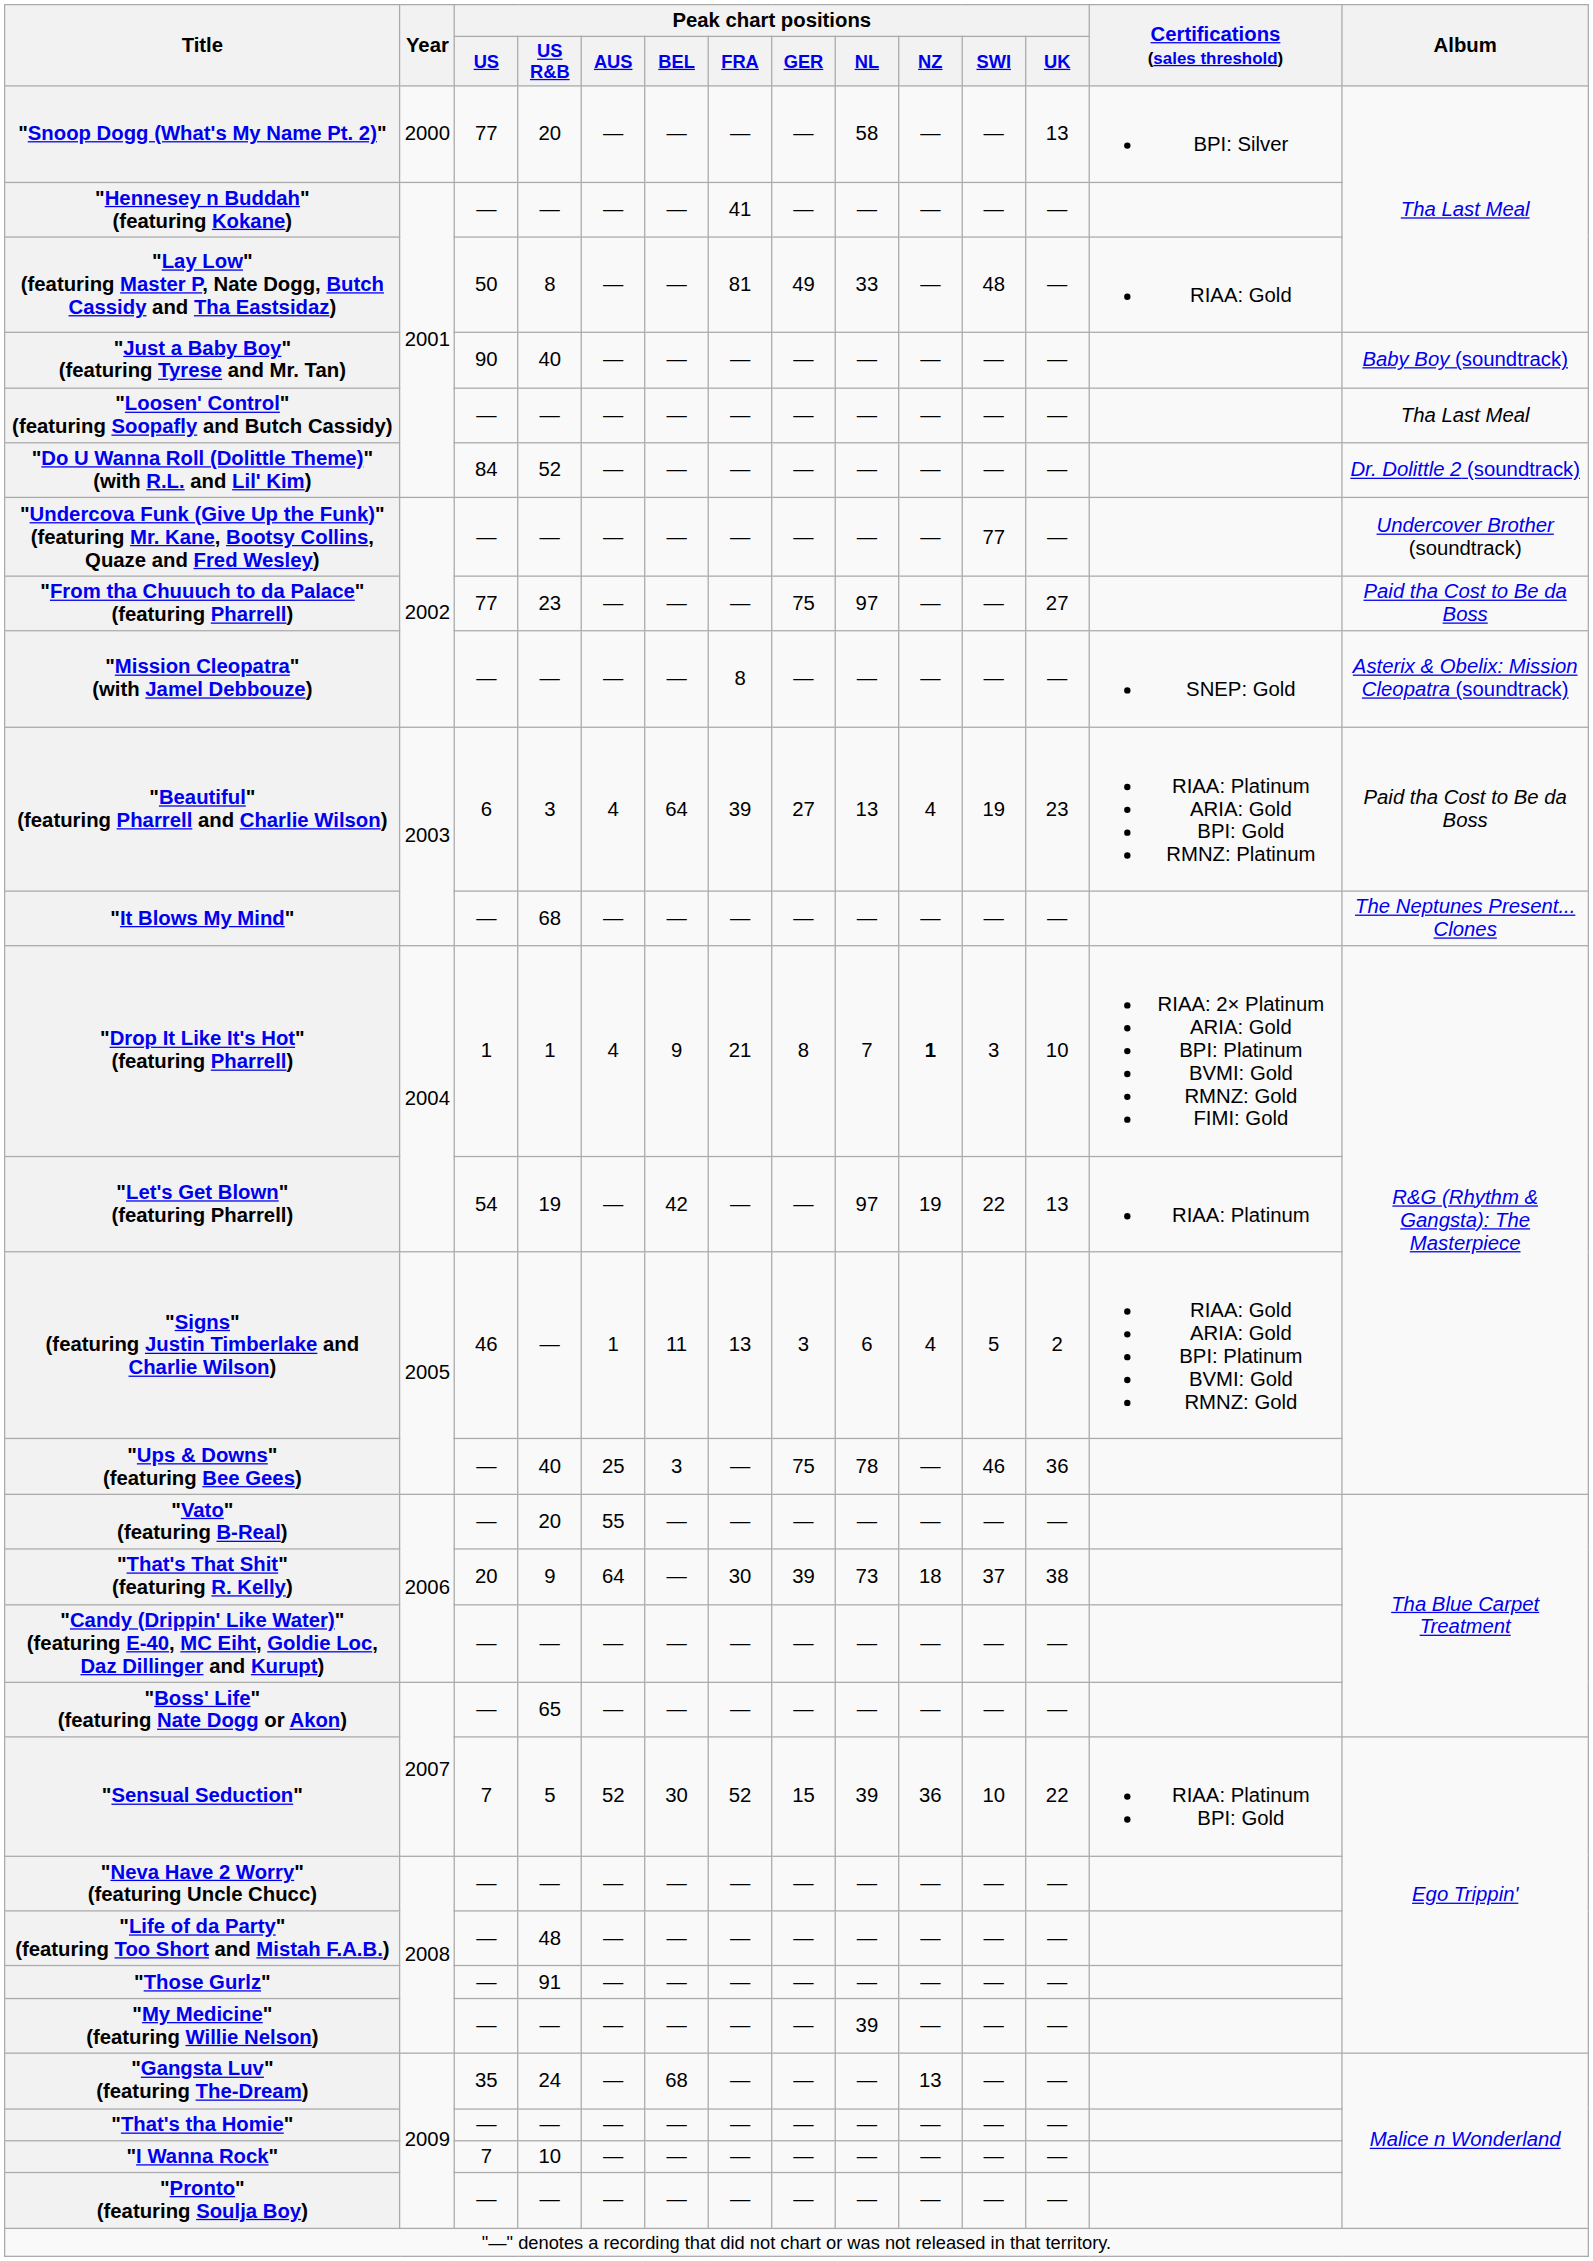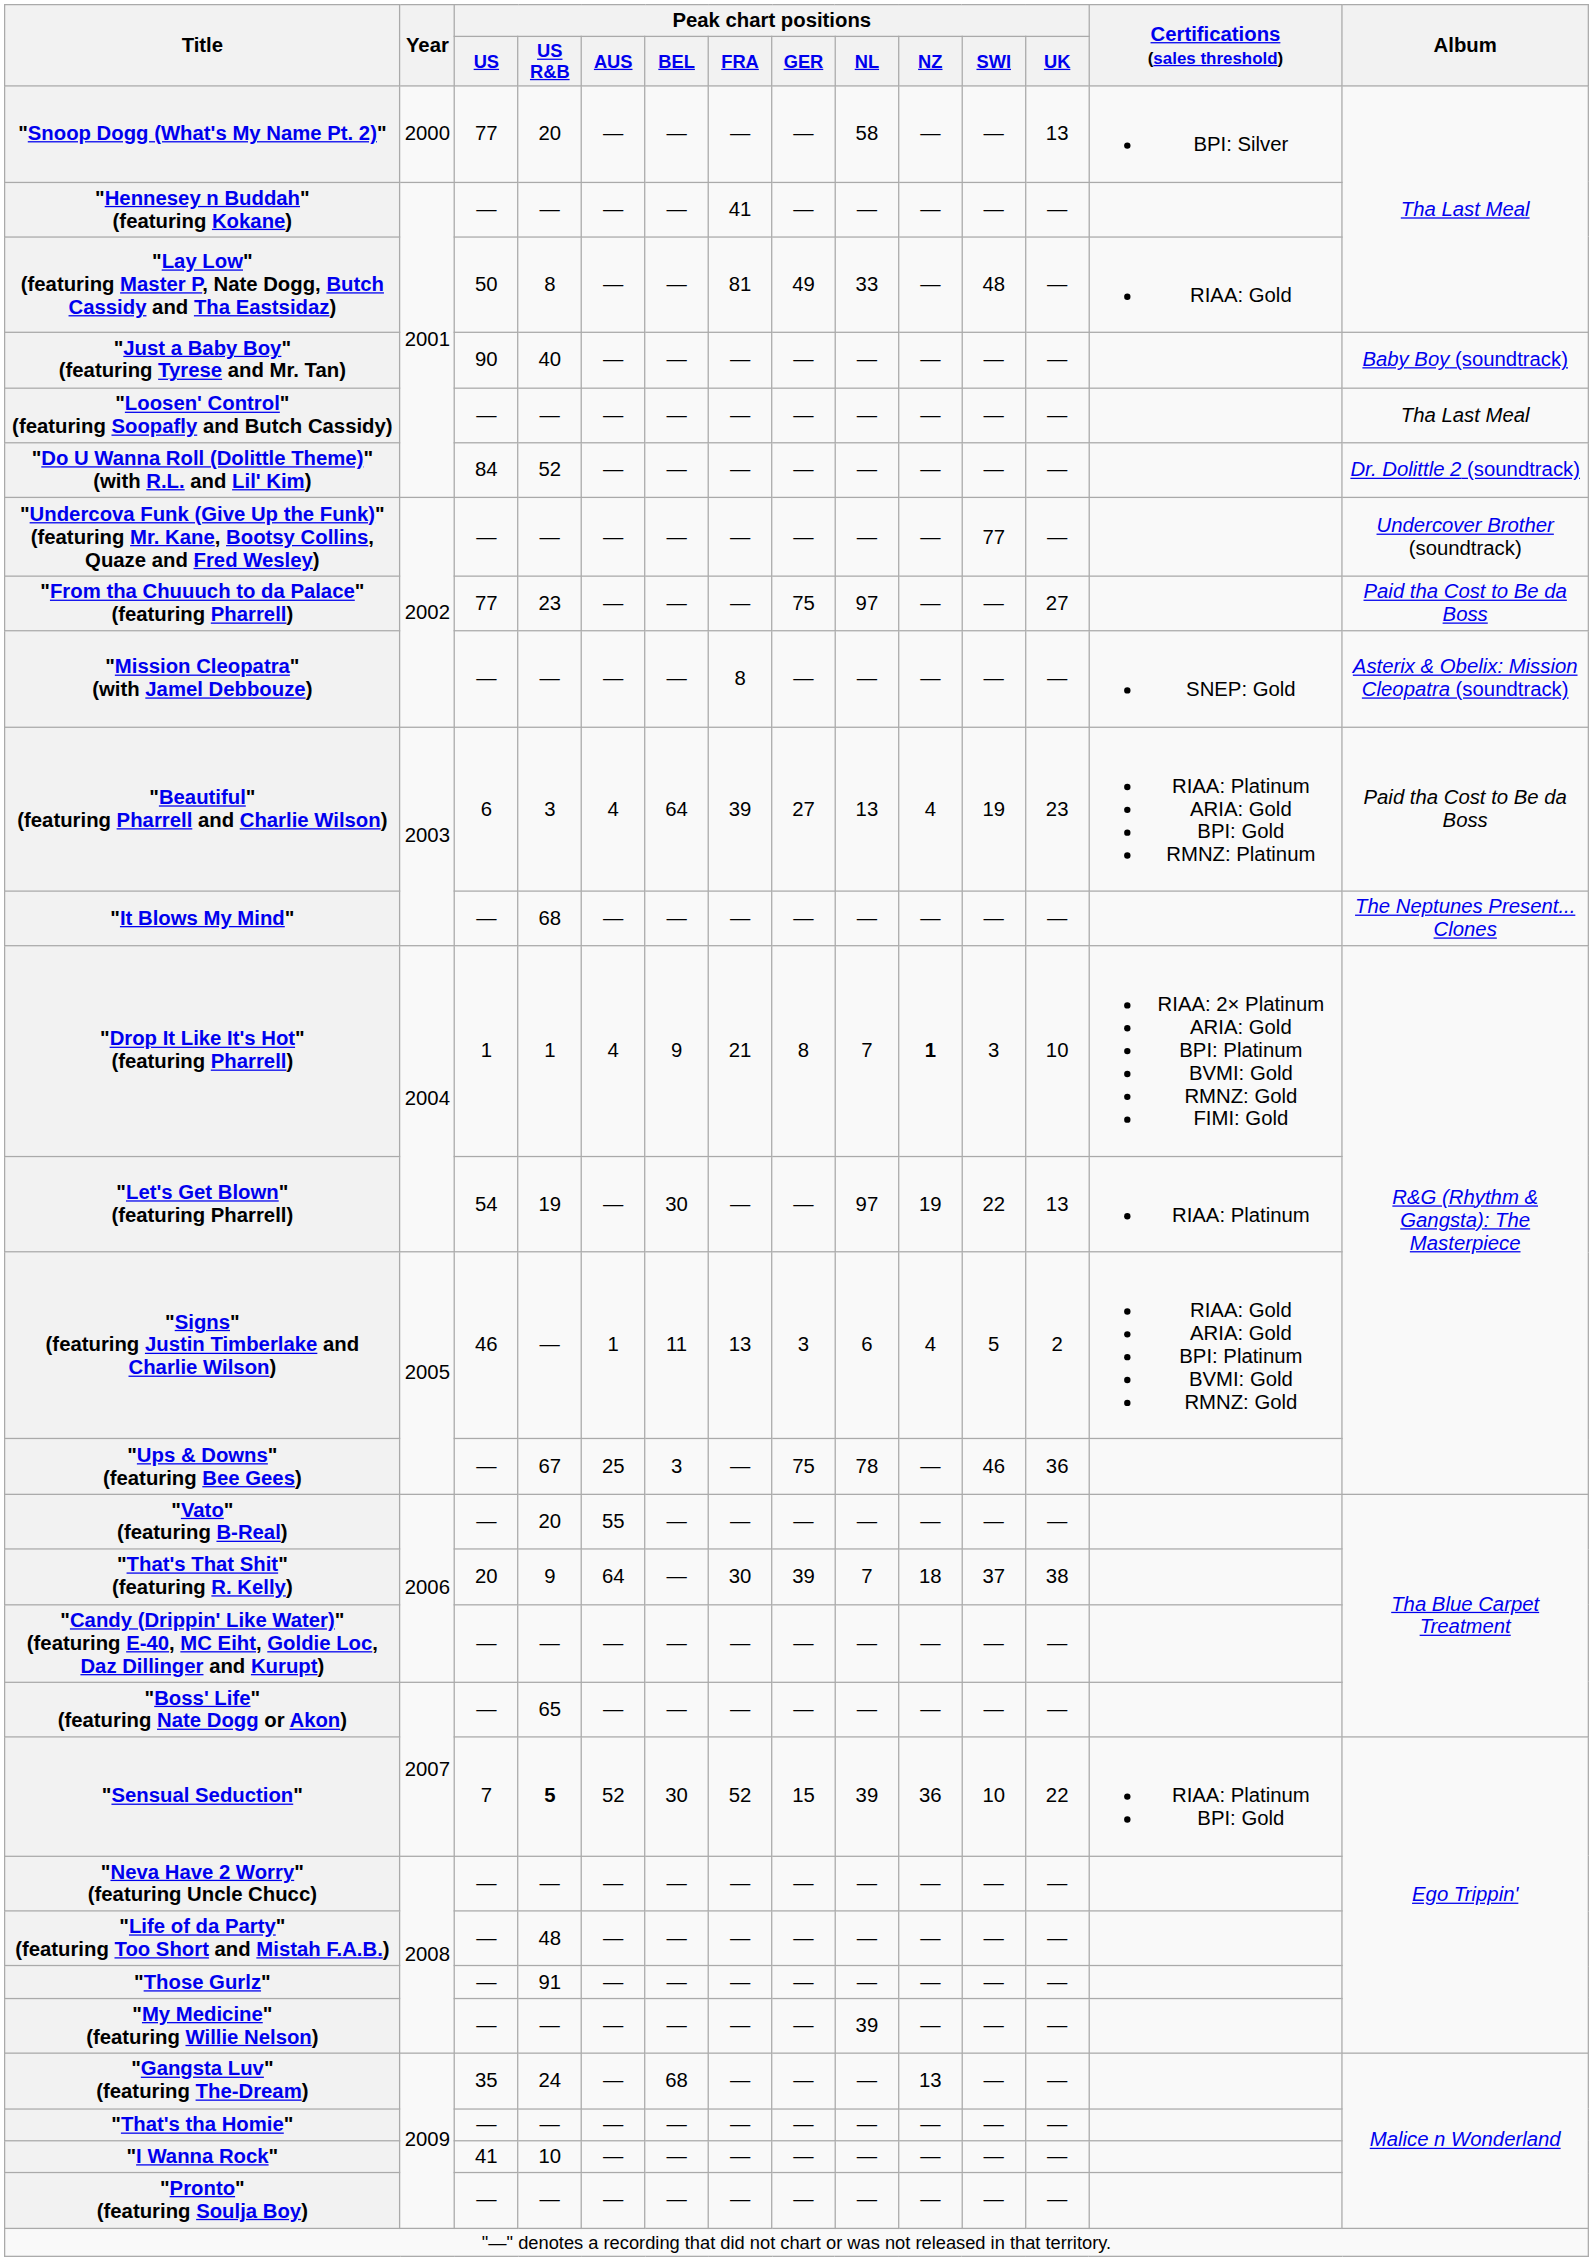"Let's Get Blown" (featuring Pharrell) | Peak chart positions / BEL: 42 -> 30
"Ups & Downs" (featuring Bee Gees) | Peak chart positions / US R&B: 40 -> 67
"That's That Shit" (featuring R. Kelly) | Peak chart positions / NL: 73 -> 7
"Sensual Seduction" | Peak chart positions / US R&B: normal -> bold
"I Wanna Rock" | Peak chart positions / US: 7 -> 41
